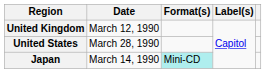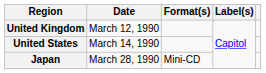United States | Date: March 28, 1990 -> March 14, 1990
Japan | Date: March 14, 1990 -> March 28, 1990
Japan | Format(s): paleturquoise background -> no background
